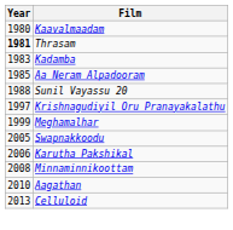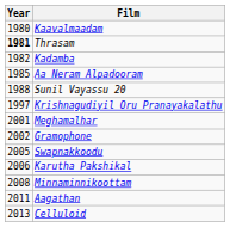Kadamba | Year: 1983 -> 1982
Meghamalhar | Year: 1999 -> 2001
+ row: 2002 | Gramophone
Aagathan | Year: 2010 -> 2011
